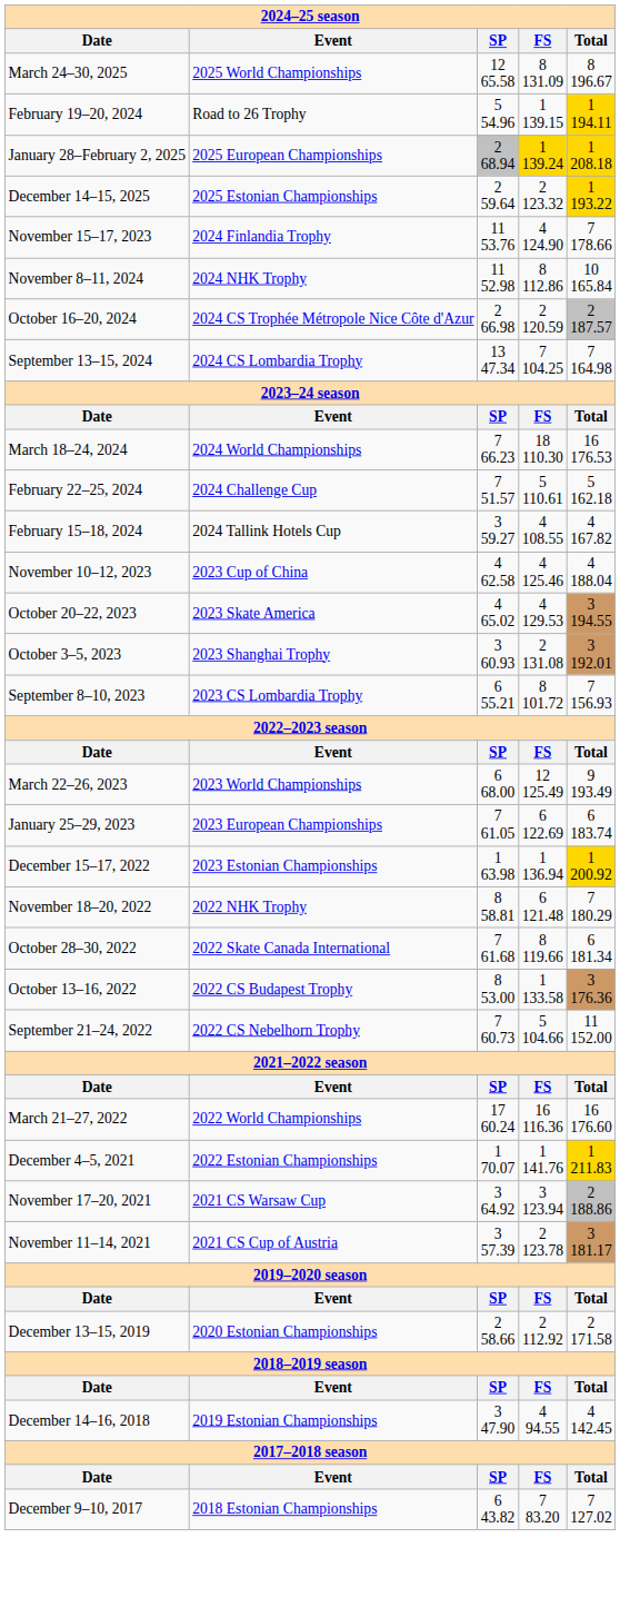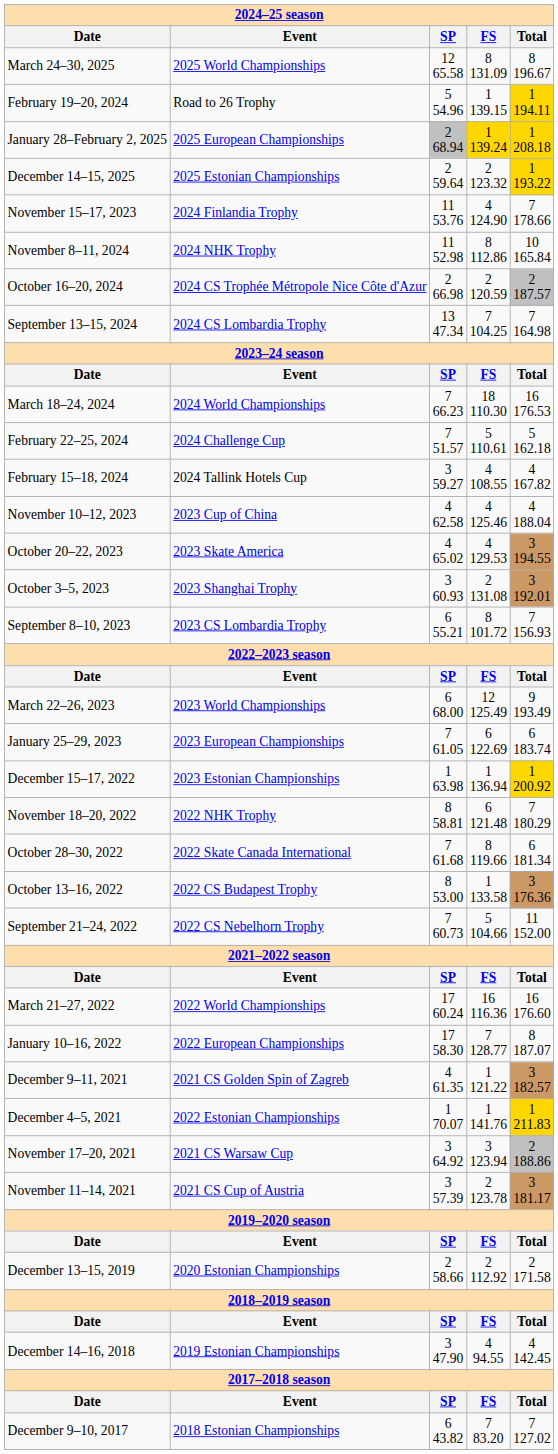+ row: January 10–16, 2022 | 2022 European Championships | 17 58.30 | 7 128.77 | 8 187.07
+ row: December 9–11, 2021 | 2021 CS Golden Spin of Zagreb | 4 61.35 | 1 121.22 | 3 182.57
